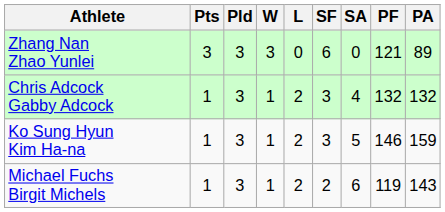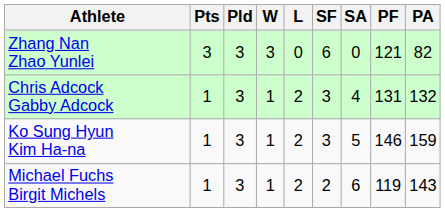Zhang Nan Zhao Yunlei | PA: 89 -> 82
Chris Adcock Gabby Adcock | PF: 132 -> 131
